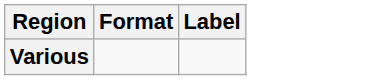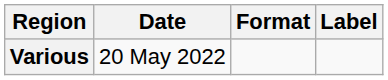+ column: Date | 20 May 2022
